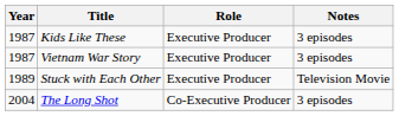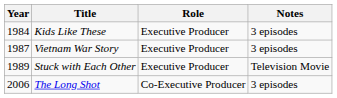Kids Like These | Year: 1987 -> 1984
The Long Shot | Year: 2004 -> 2006
